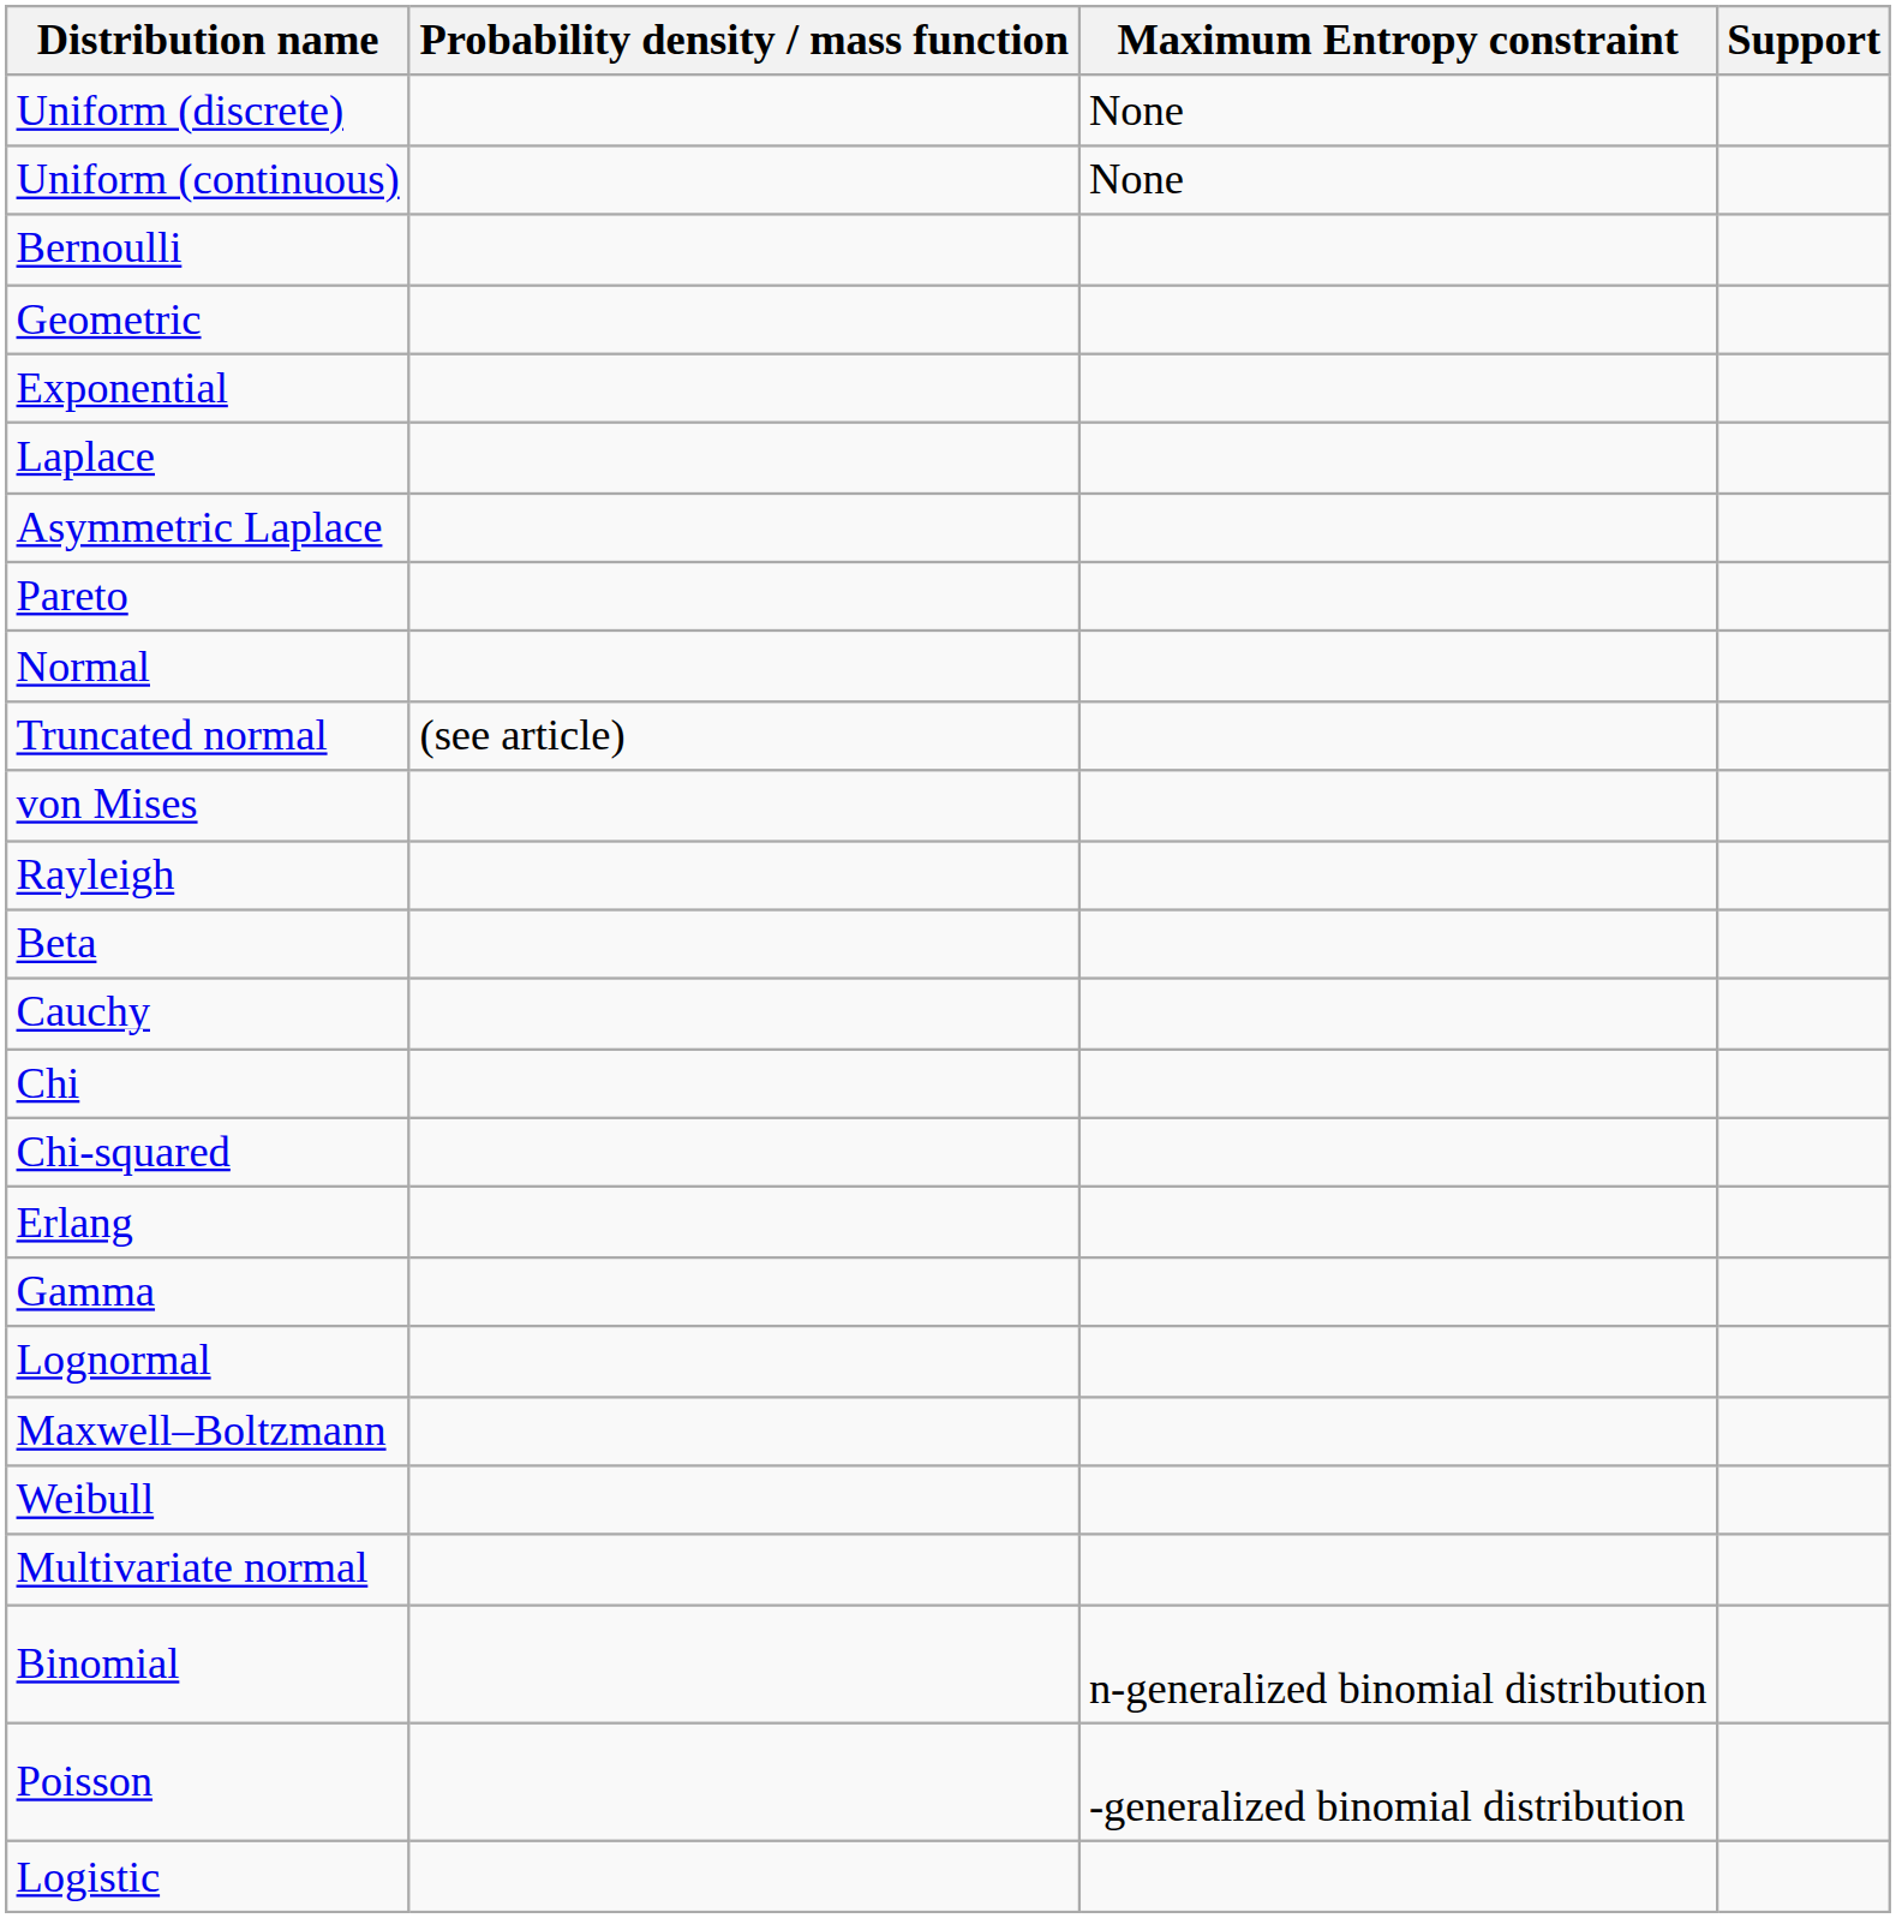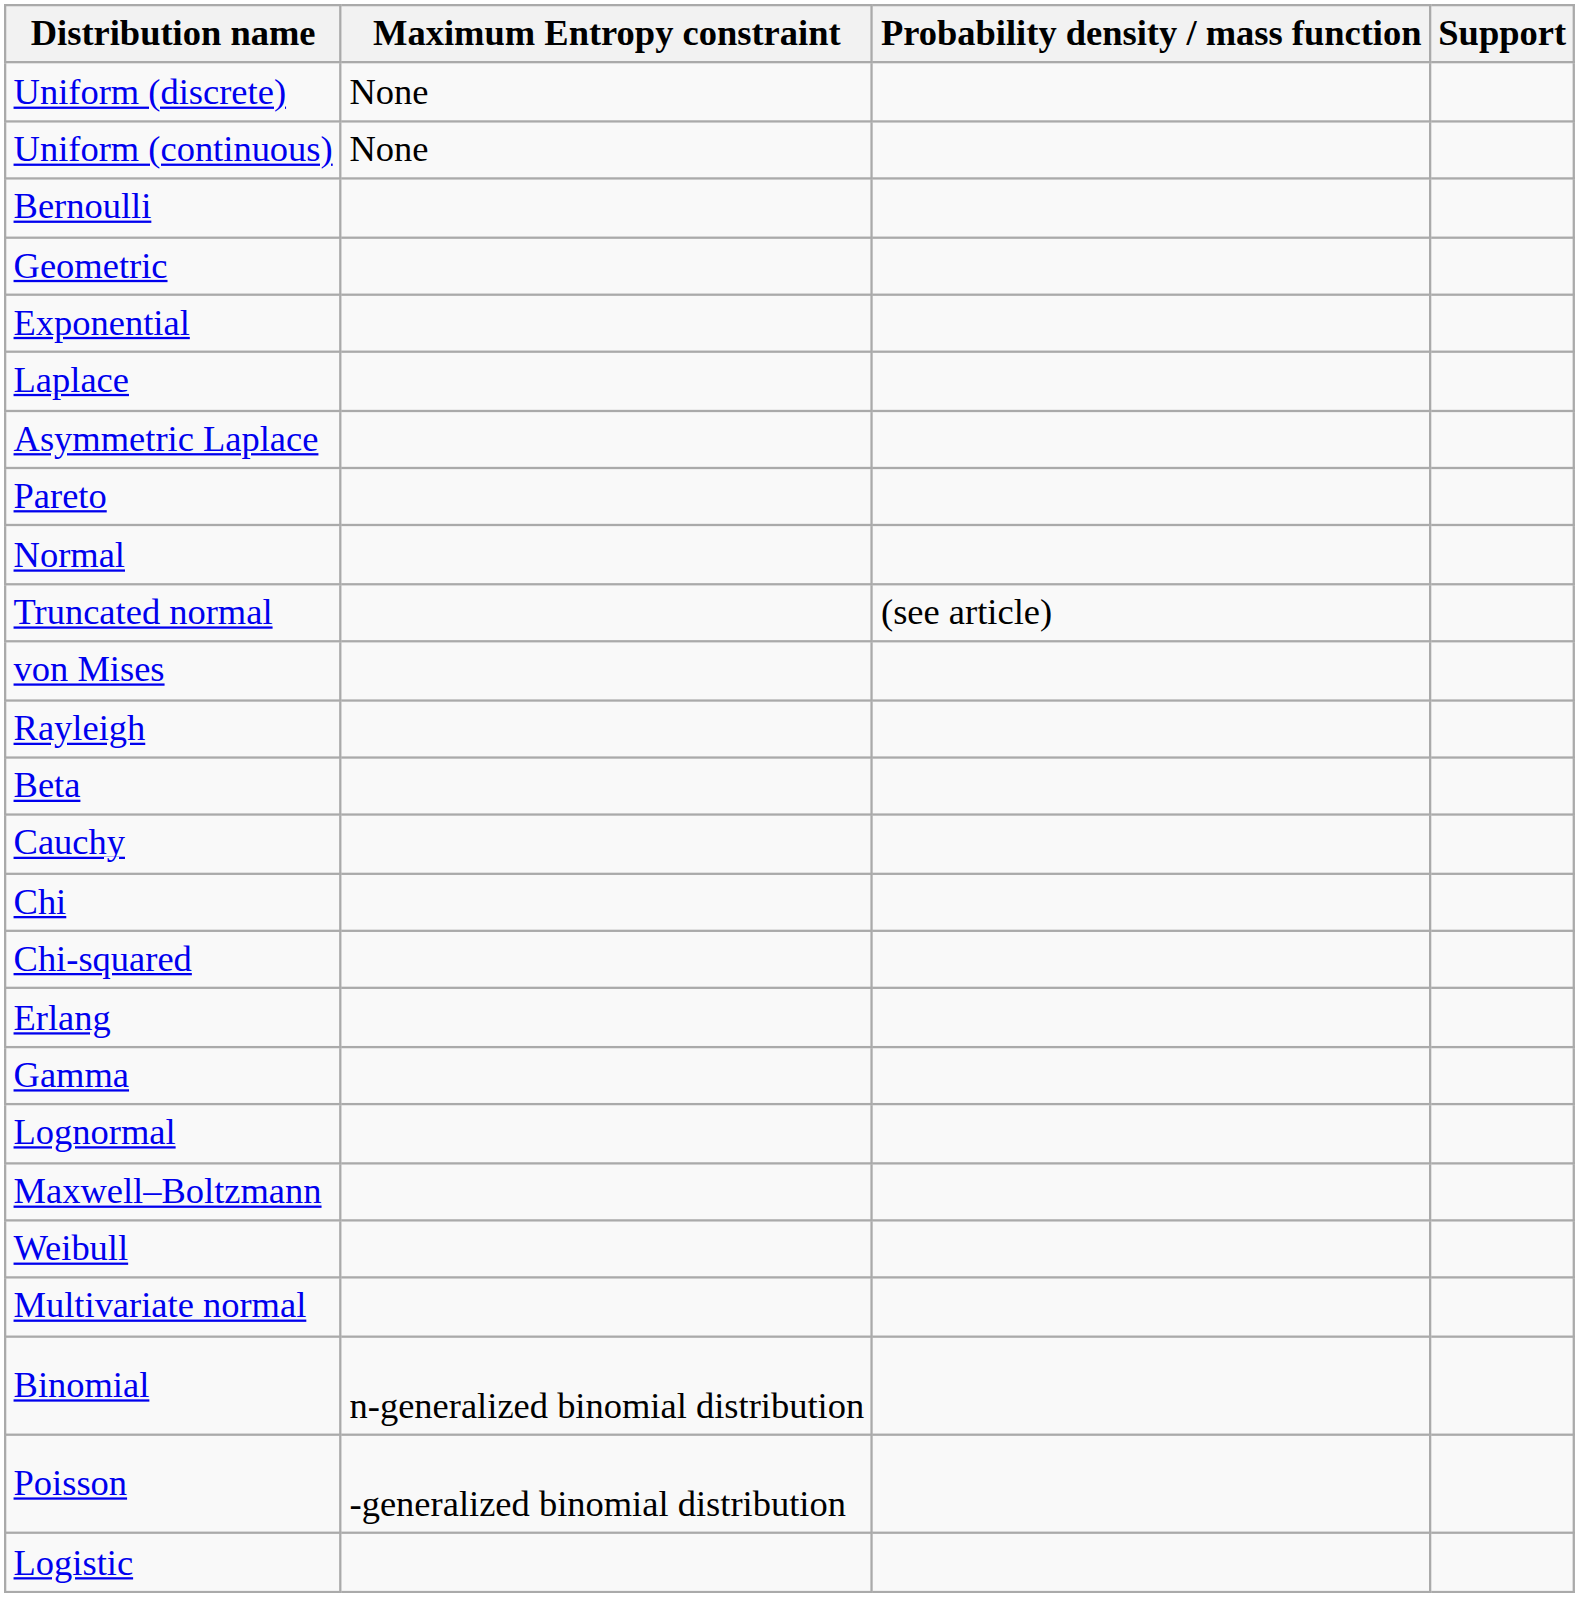columns swapped: Probability density / mass function <-> Maximum Entropy constraint
